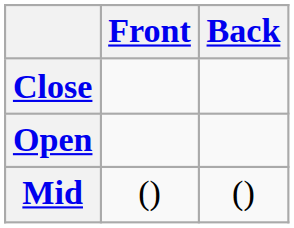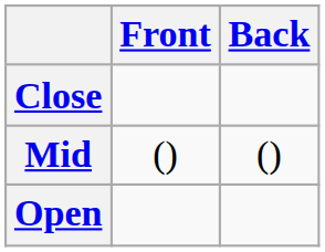rows swapped: Mid <-> Open
